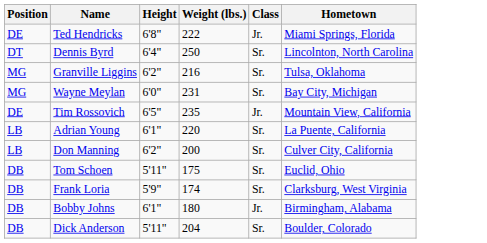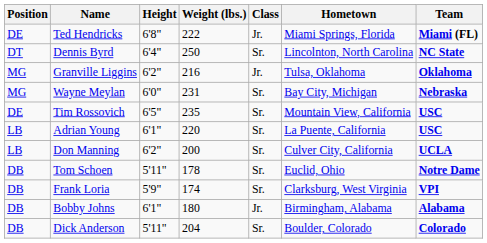+ column: Team | Miami (FL) | NC State | Oklahoma | Nebraska | USC | USC | UCLA | Notre Dame | VPI | Alabama | Colorado
Granville Liggins | Class: Sr. -> Jr.
Tim Rossovich | Class: Jr. -> Sr.
Tom Schoen | Weight (lbs.): 175 -> 178
